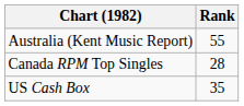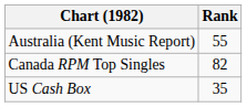Canada RPM Top Singles | Rank: 28 -> 82
